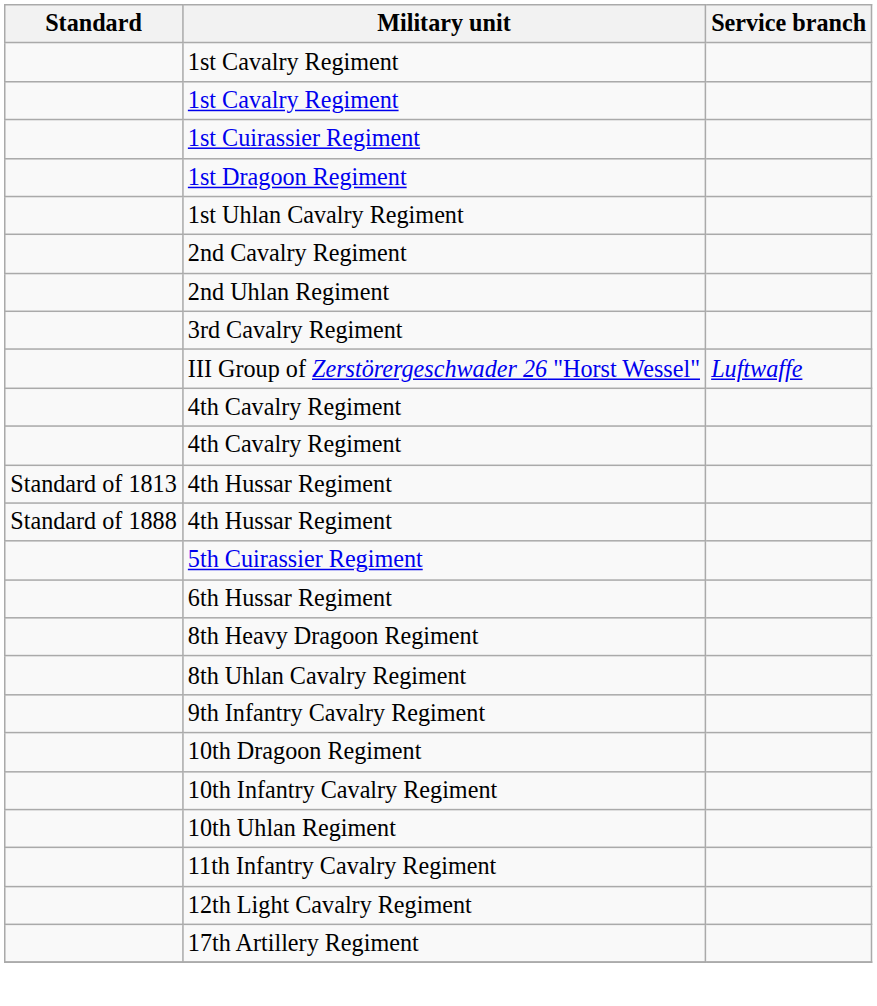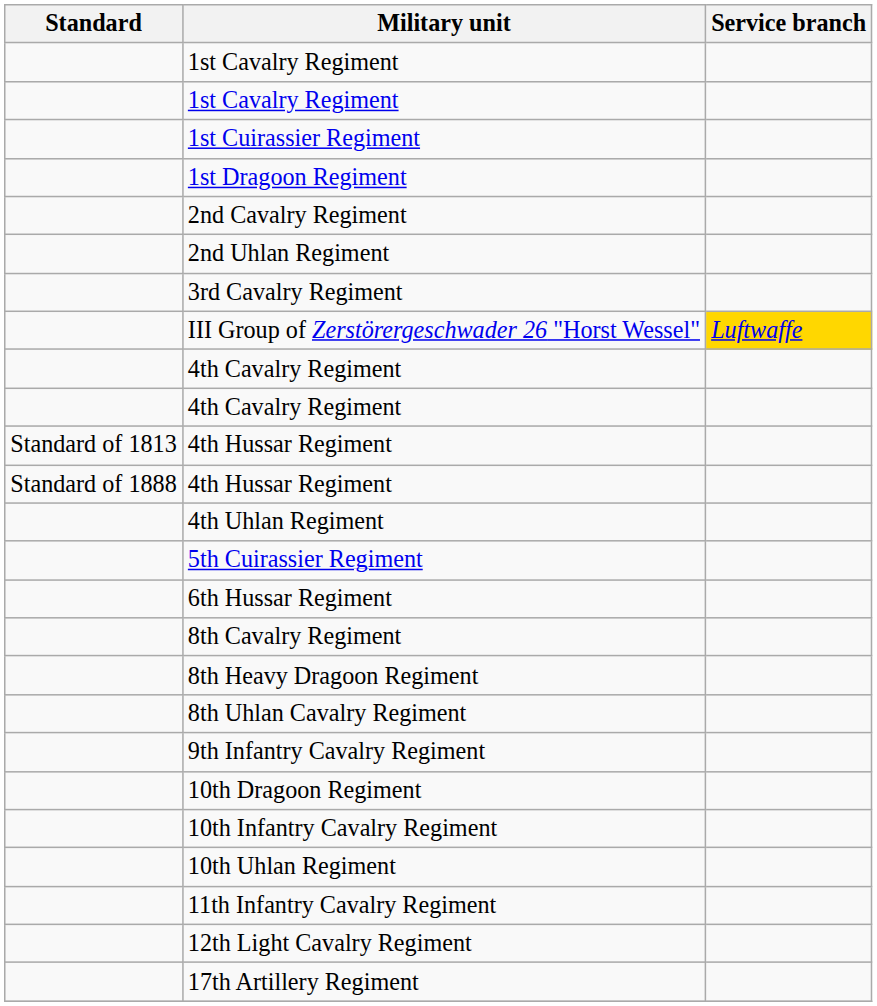- row: 1st Uhlan Cavalry Regiment
III Group of Zerstörergeschwader 26 "Horst Wessel" | Service branch: no background -> gold background
+ row: 4th Uhlan Regiment
+ row: 8th Cavalry Regiment
